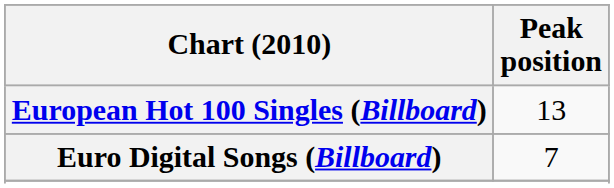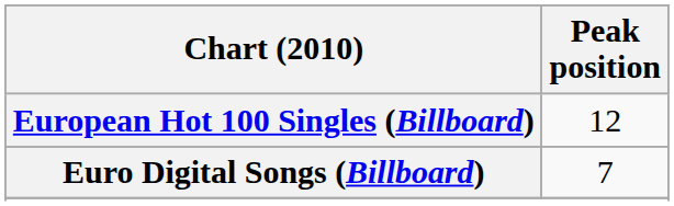European Hot 100 Singles (Billboard) | Peak position: 13 -> 12
